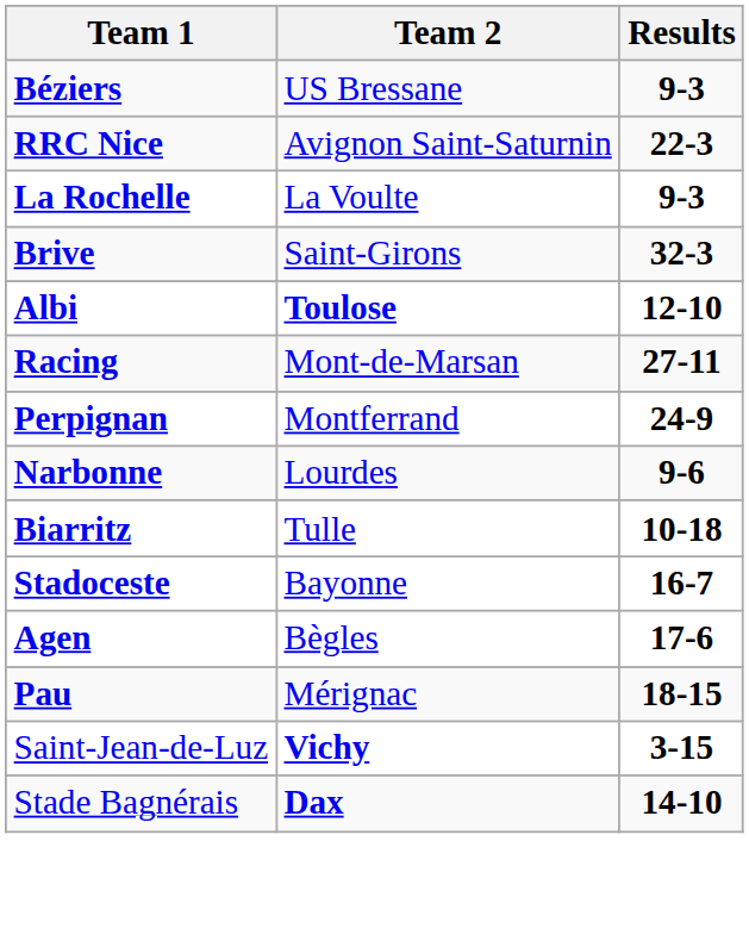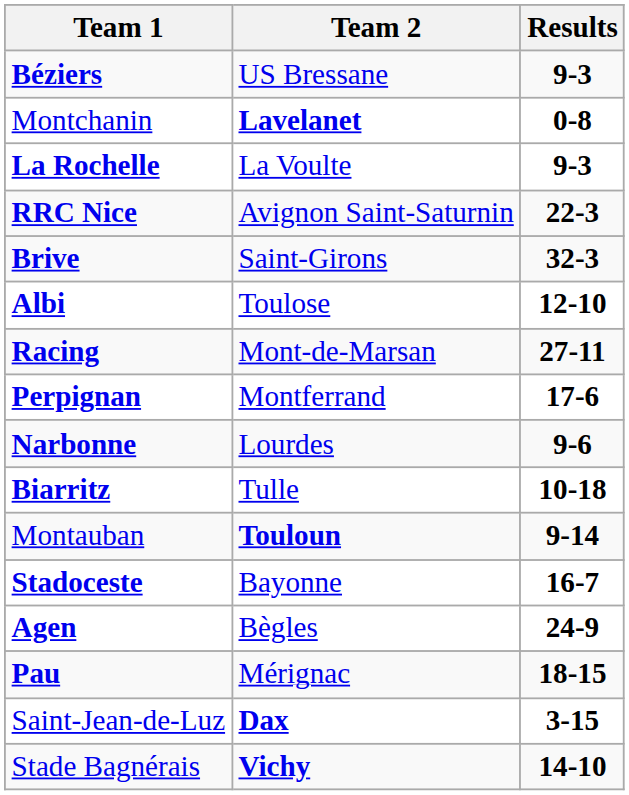+ row: Montchanin | Lavelanet | 0-8
rows swapped: RRC Nice <-> La Rochelle
Albi | Team 2: bold -> normal
Perpignan | Results: 24-9 -> 17-6
+ row: Montauban | Touloun | 9-14
Agen | Results: 17-6 -> 24-9
Saint-Jean-de-Luz | Team 2: Vichy -> Dax
Stade Bagnérais | Team 2: Dax -> Vichy
